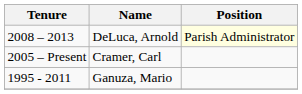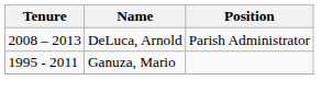DeLuca, Arnold | Position: lightyellow background -> no background
- row: 2005 – Present | Cramer, Carl
